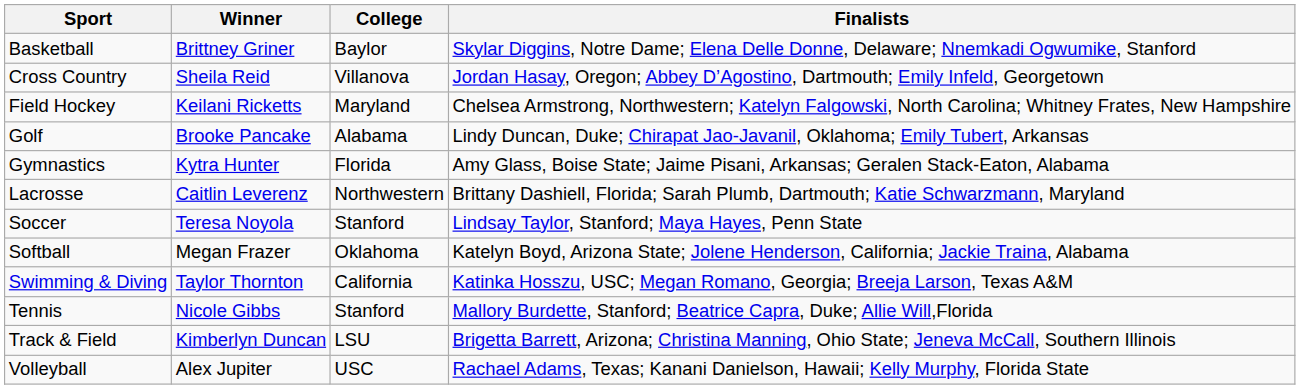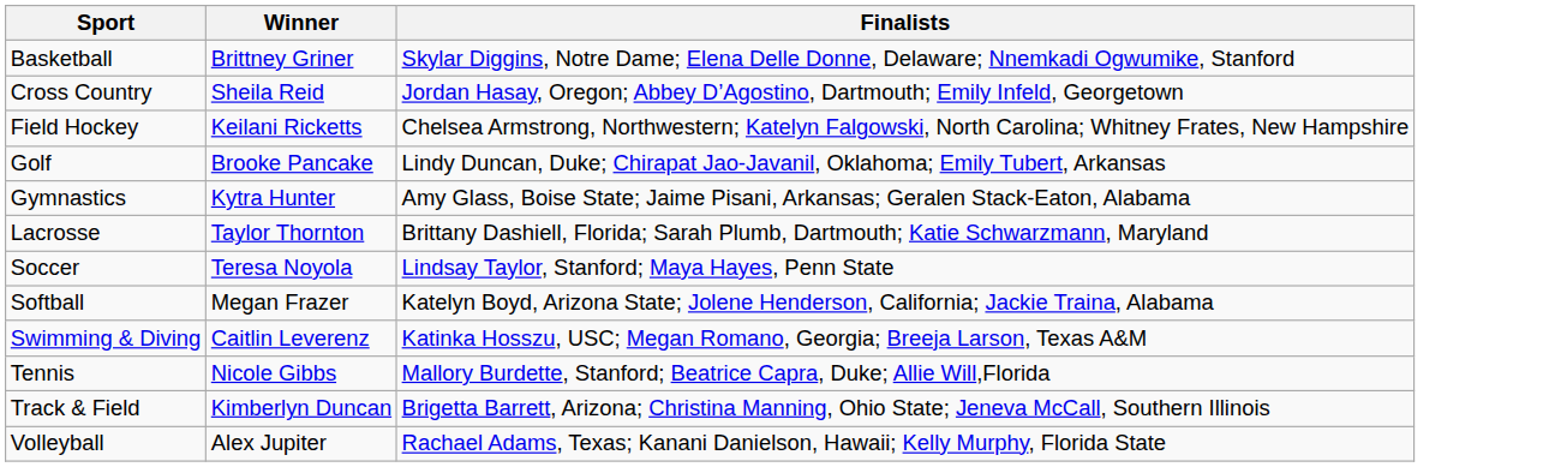- column: College | Baylor | Villanova | Maryland | Alabama | Florida | Northwestern | Stanford | Oklahoma | California | Stanford | LSU | USC
Lacrosse | Winner: Caitlin Leverenz -> Taylor Thornton
Swimming & Diving | Winner: Taylor Thornton -> Caitlin Leverenz
